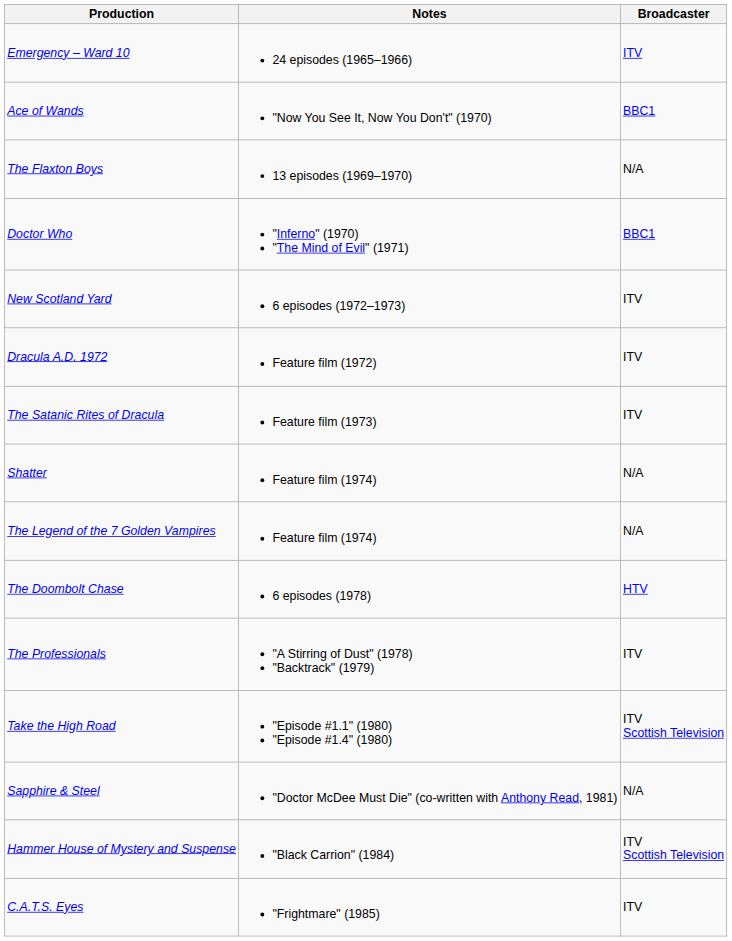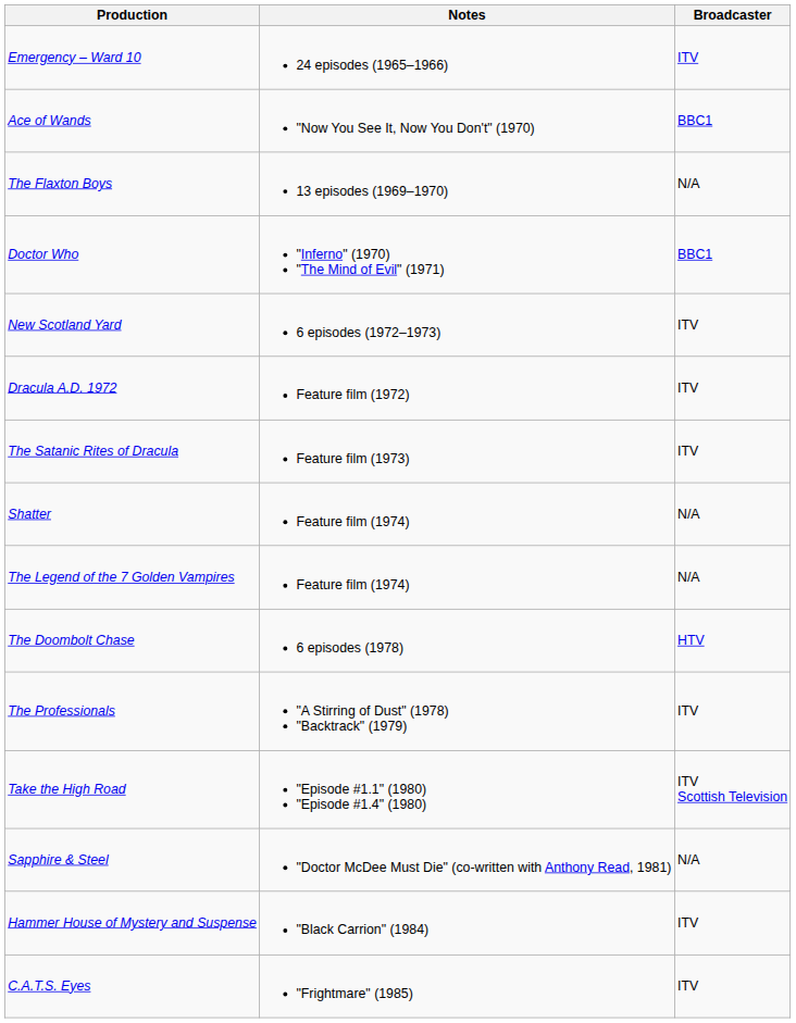Hammer House of Mystery and Suspense | Broadcaster: ITV Scottish Television -> ITV
